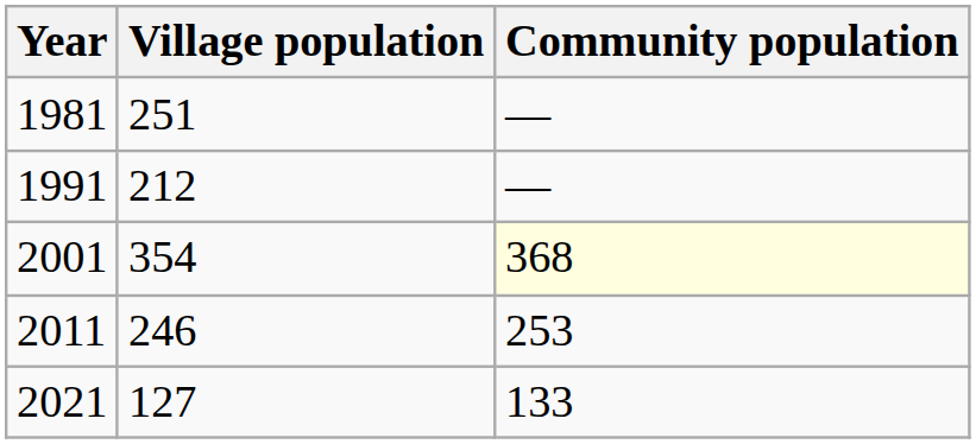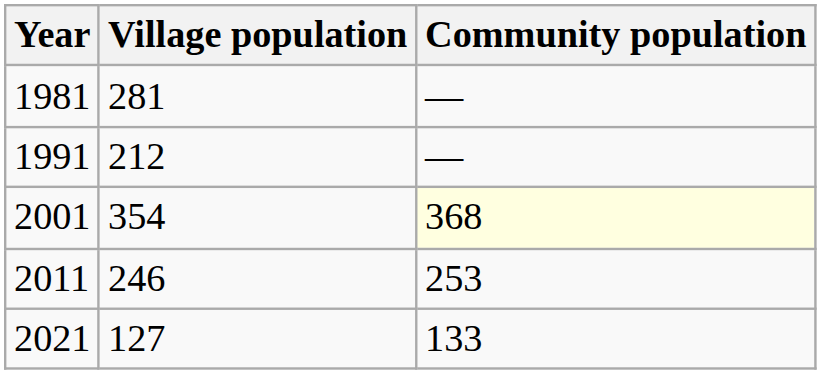1981 | Village population: 251 -> 281
